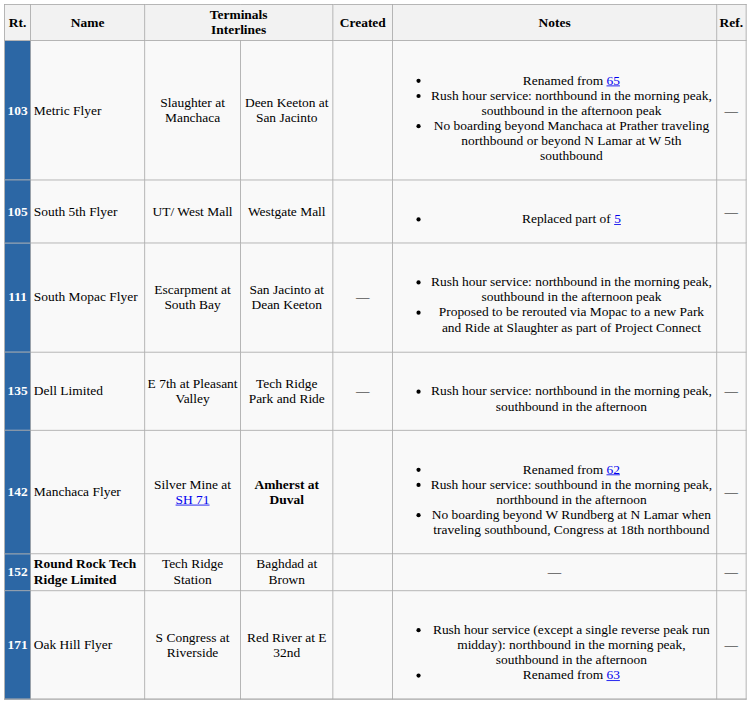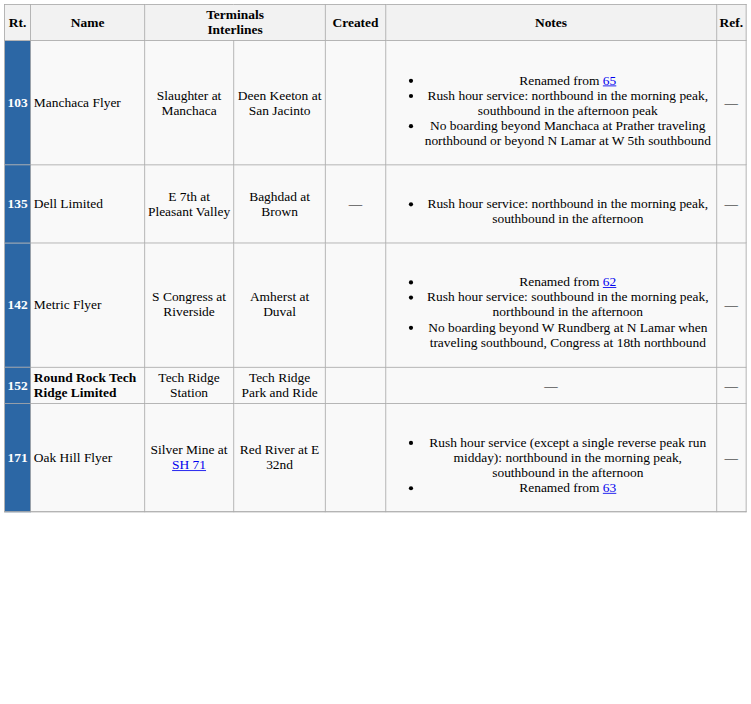103 | Name: Metric Flyer -> Manchaca Flyer
- row: 105 | South 5th Flyer | UT/ West Mall | Westgate Mall | Replaced part of 5 | —
- row: 111 | South Mopac Flyer | Escarpment at South Bay | San Jacinto at Dean Keeton | — | Rush hour service: northbound in the morning peak, southbound in the afternoon peak Proposed to be rerouted via Mopac to a new Park and Ride at Slaughter as part of Project Connect
135 | column 4: Tech Ridge Park and Ride -> Baghdad at Brown
142 | Name: Manchaca Flyer -> Metric Flyer
142 | column 3: Silver Mine at SH 71 -> S Congress at Riverside
142 | column 4: bold -> normal
152 | column 4: Baghdad at Brown -> Tech Ridge Park and Ride
171 | column 3: S Congress at Riverside -> Silver Mine at SH 71
